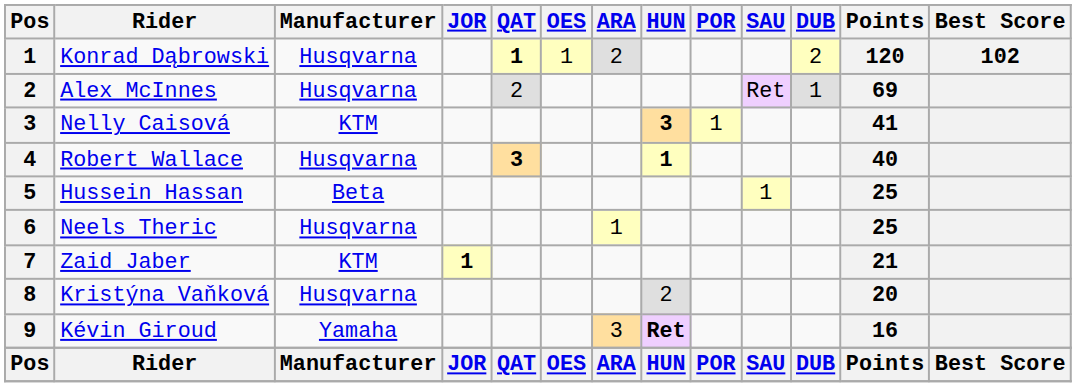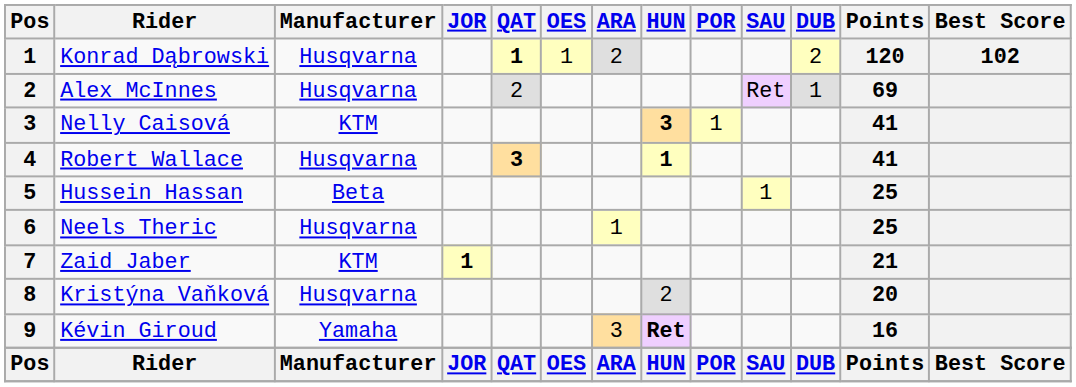Robert Wallace | Points: 40 -> 41
